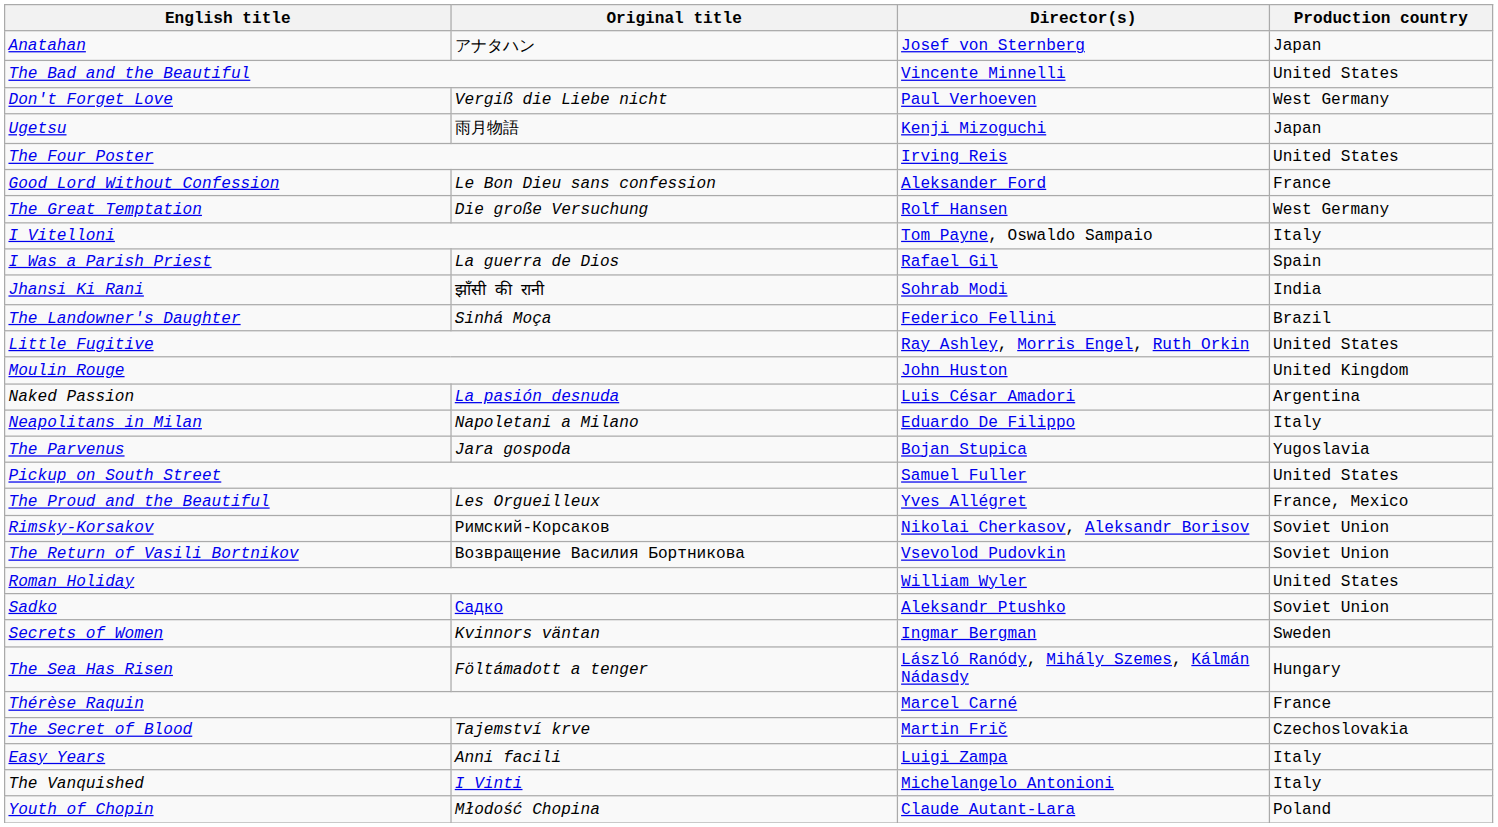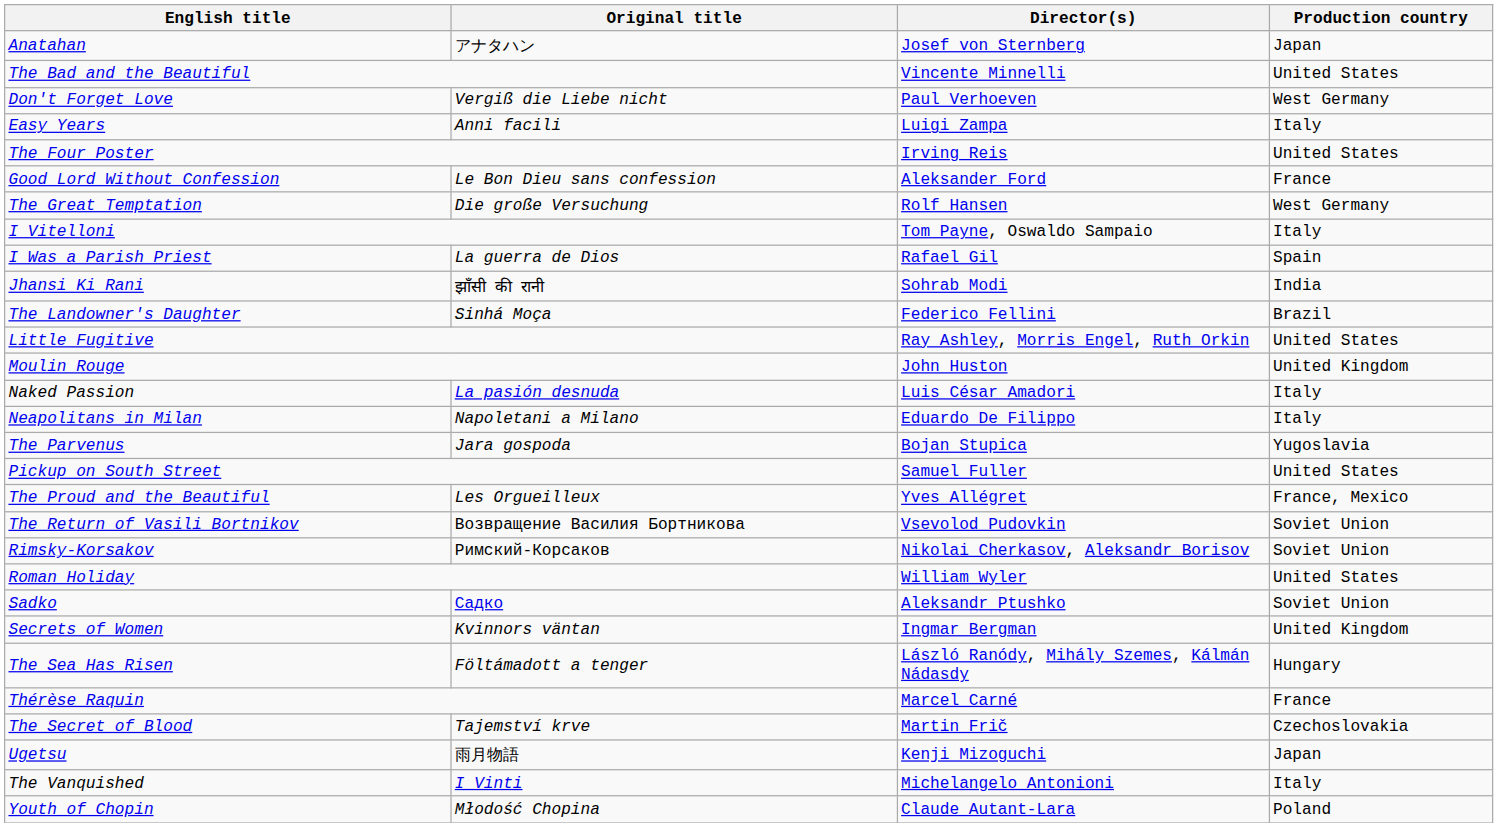rows swapped: Easy Years <-> Ugetsu
Naked Passion | Production country: Argentina -> Italy
rows swapped: The Return of Vasili Bortnikov <-> Rimsky-Korsakov
Secrets of Women | Production country: Sweden -> United Kingdom
